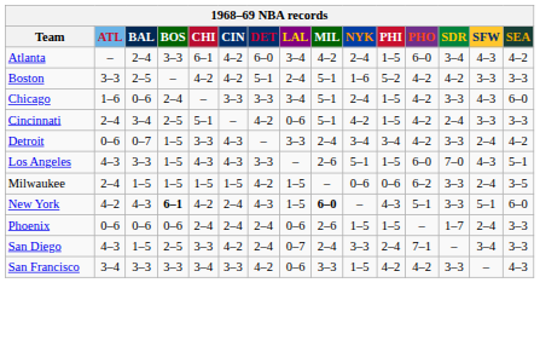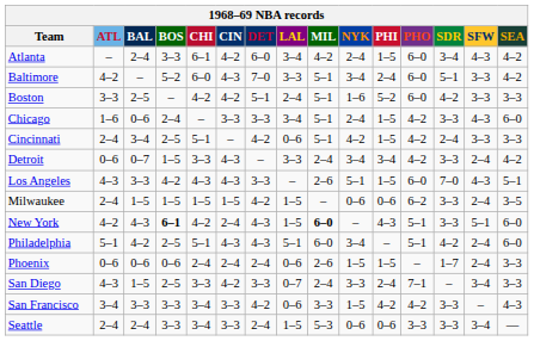+ row: Baltimore | 4–2 | – | 5–2 | 6–0 | 4–3 | 7–0 | 3–3 | 5–1 | 3–4 | 2–4 | 6–0 | 5–1 | 3–3 | 4–2
Boston | PHO: 4–2 -> 6–0
Los Angeles | BOS: 1–5 -> 4–2
+ row: Philadelphia | 5–1 | 4–2 | 2–5 | 5–1 | 4–3 | 4–3 | 5–1 | 6–0 | 3–4 | – | 5–1 | 4–2 | 2–4 | 6–0
San Diego | DET: 2–4 -> 3–3
+ row: Seattle | 2–4 | 2–4 | 3–3 | 3–4 | 3–3 | 2–4 | 1–5 | 5–3 | 0–6 | 0–6 | 3–3 | 3–3 | 3–4 | —
